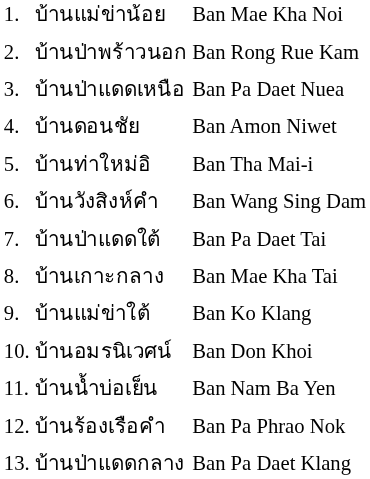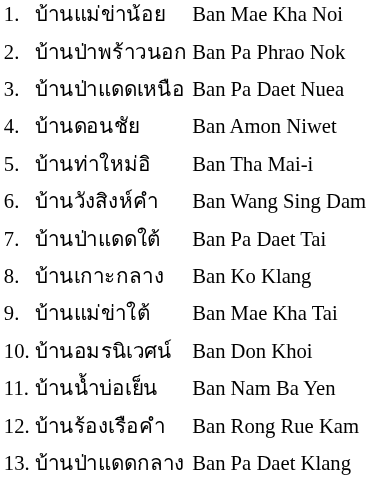บ้านป่าพร้าวนอก | column 3: Ban Rong Rue Kam -> Ban Pa Phrao Nok
บ้านเกาะกลาง | column 3: Ban Mae Kha Tai -> Ban Ko Klang
บ้านแม่ข่าใต้ | column 3: Ban Ko Klang -> Ban Mae Kha Tai
บ้านร้องเรือคำ | column 3: Ban Pa Phrao Nok -> Ban Rong Rue Kam
